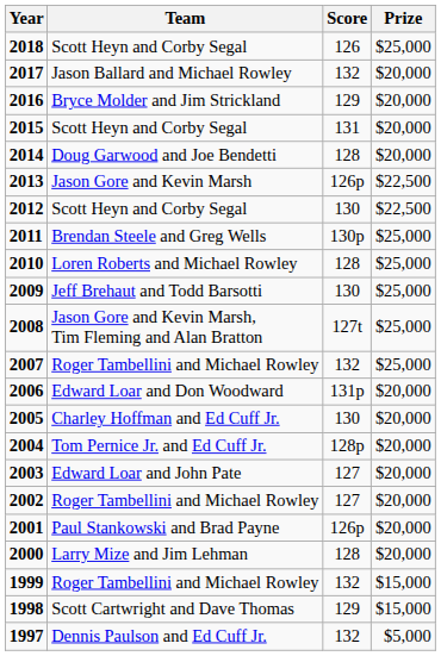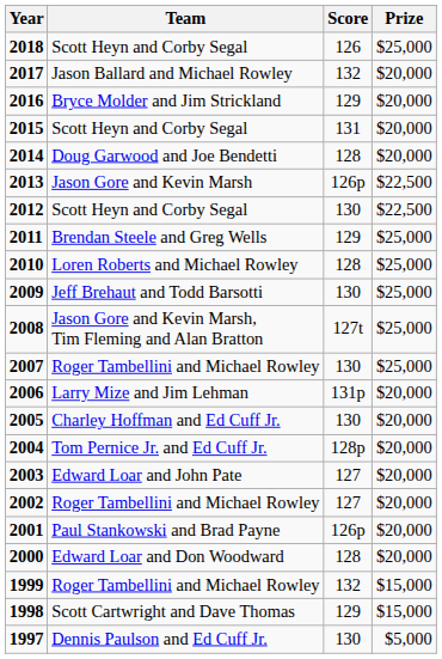2011 | Score: 130p -> 129
2007 | Score: 132 -> 130
2006 | Team: Edward Loar and Don Woodward -> Larry Mize and Jim Lehman
2000 | Team: Larry Mize and Jim Lehman -> Edward Loar and Don Woodward
1997 | Score: 132 -> 130
